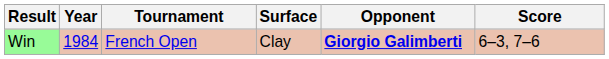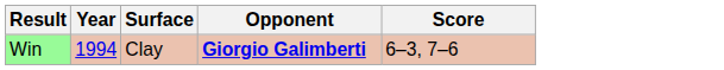- column: Tournament | French Open
Win | Year: 1984 -> 1994
